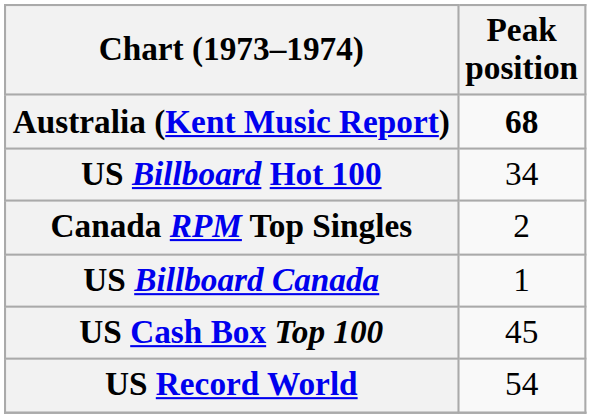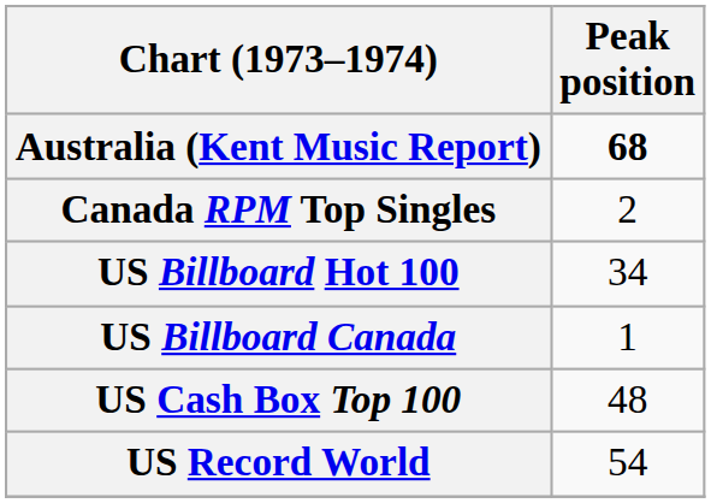rows swapped: Canada RPM Top Singles <-> US Billboard Hot 100
US Cash Box Top 100 | Peak position: 45 -> 48
